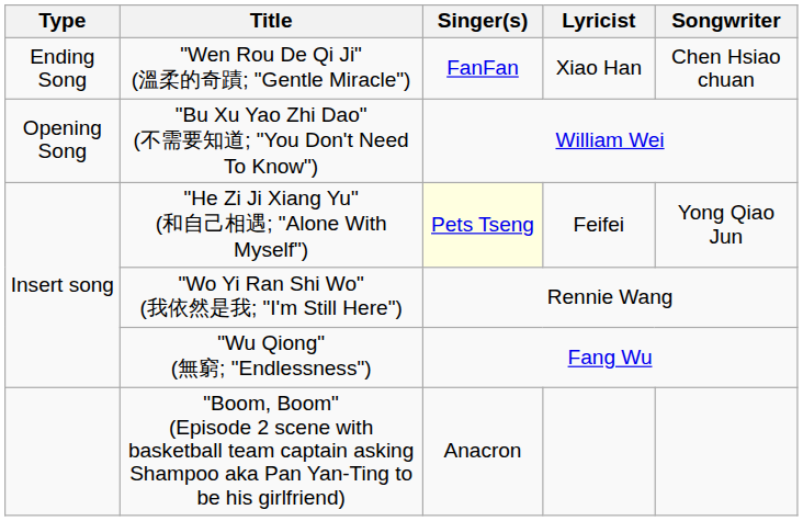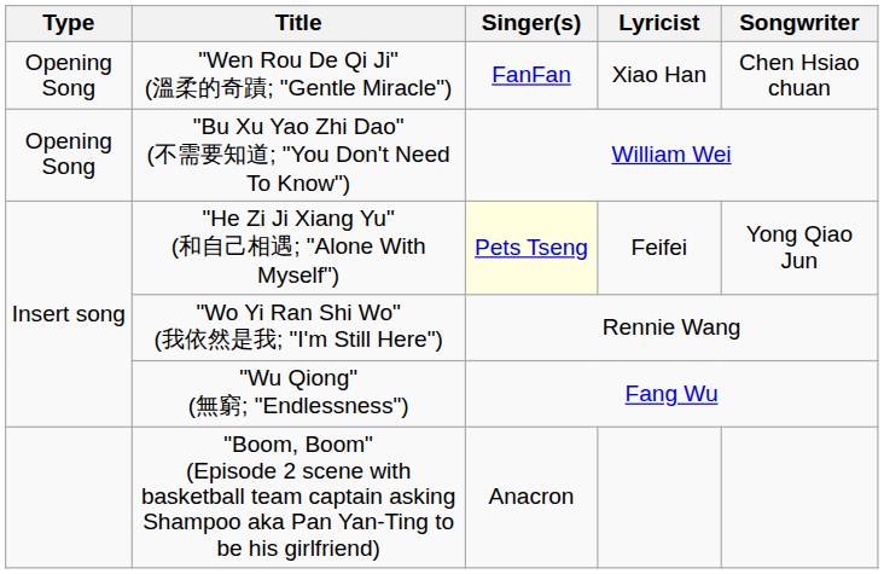"Wen Rou De Qi Ji" (溫柔的奇蹟; "Gentle Miracle") | Type: Ending Song -> Opening Song
